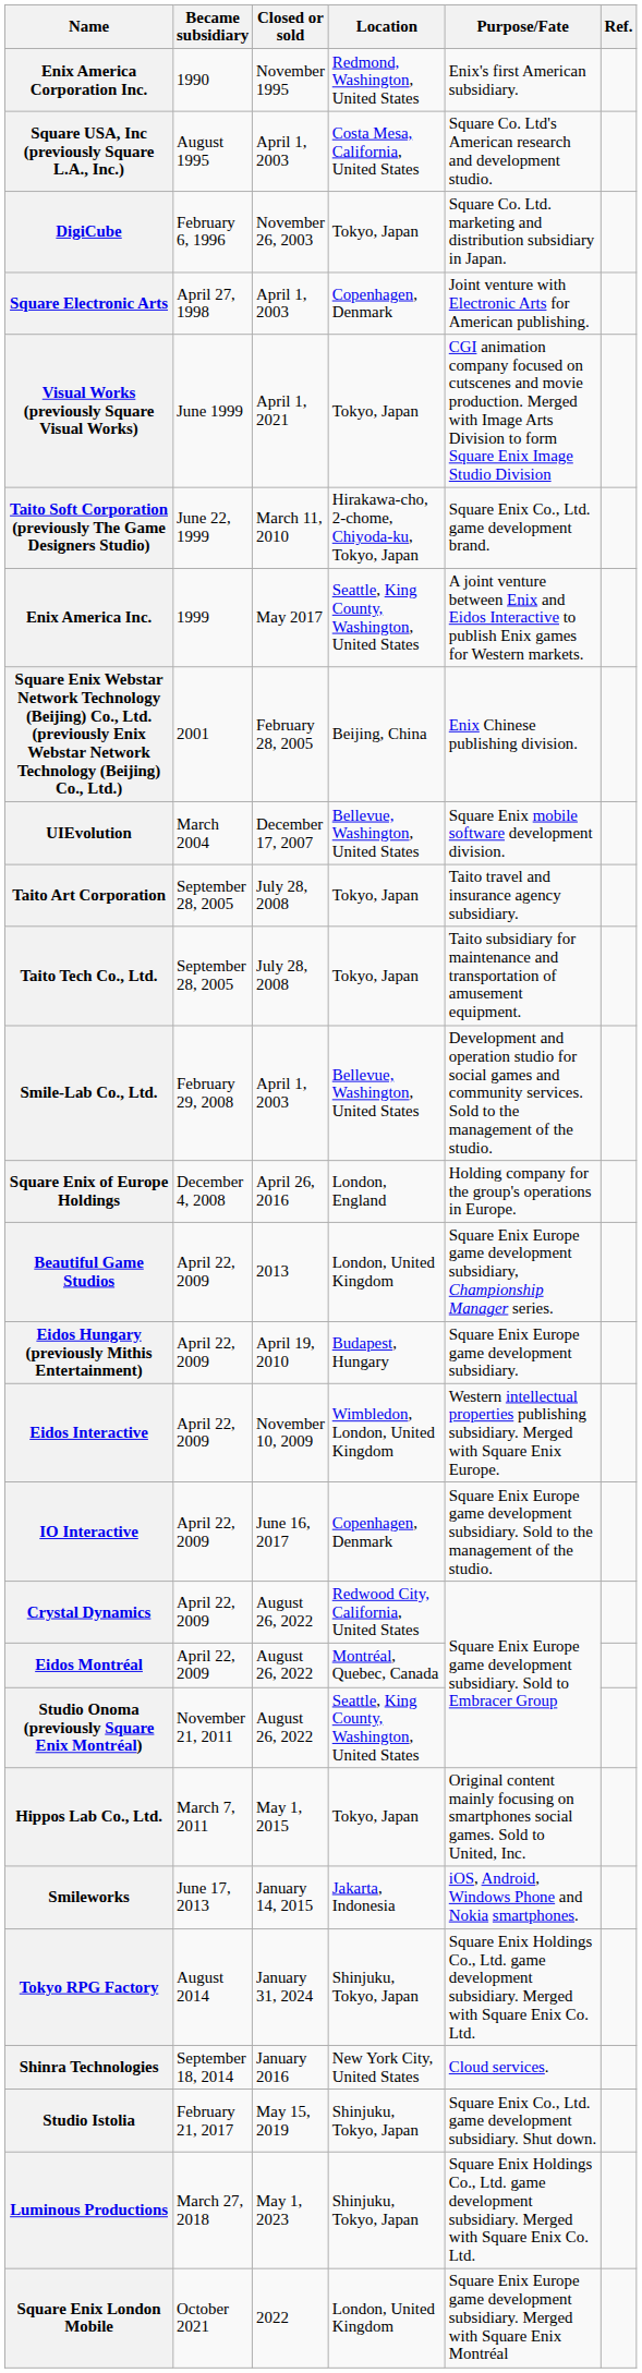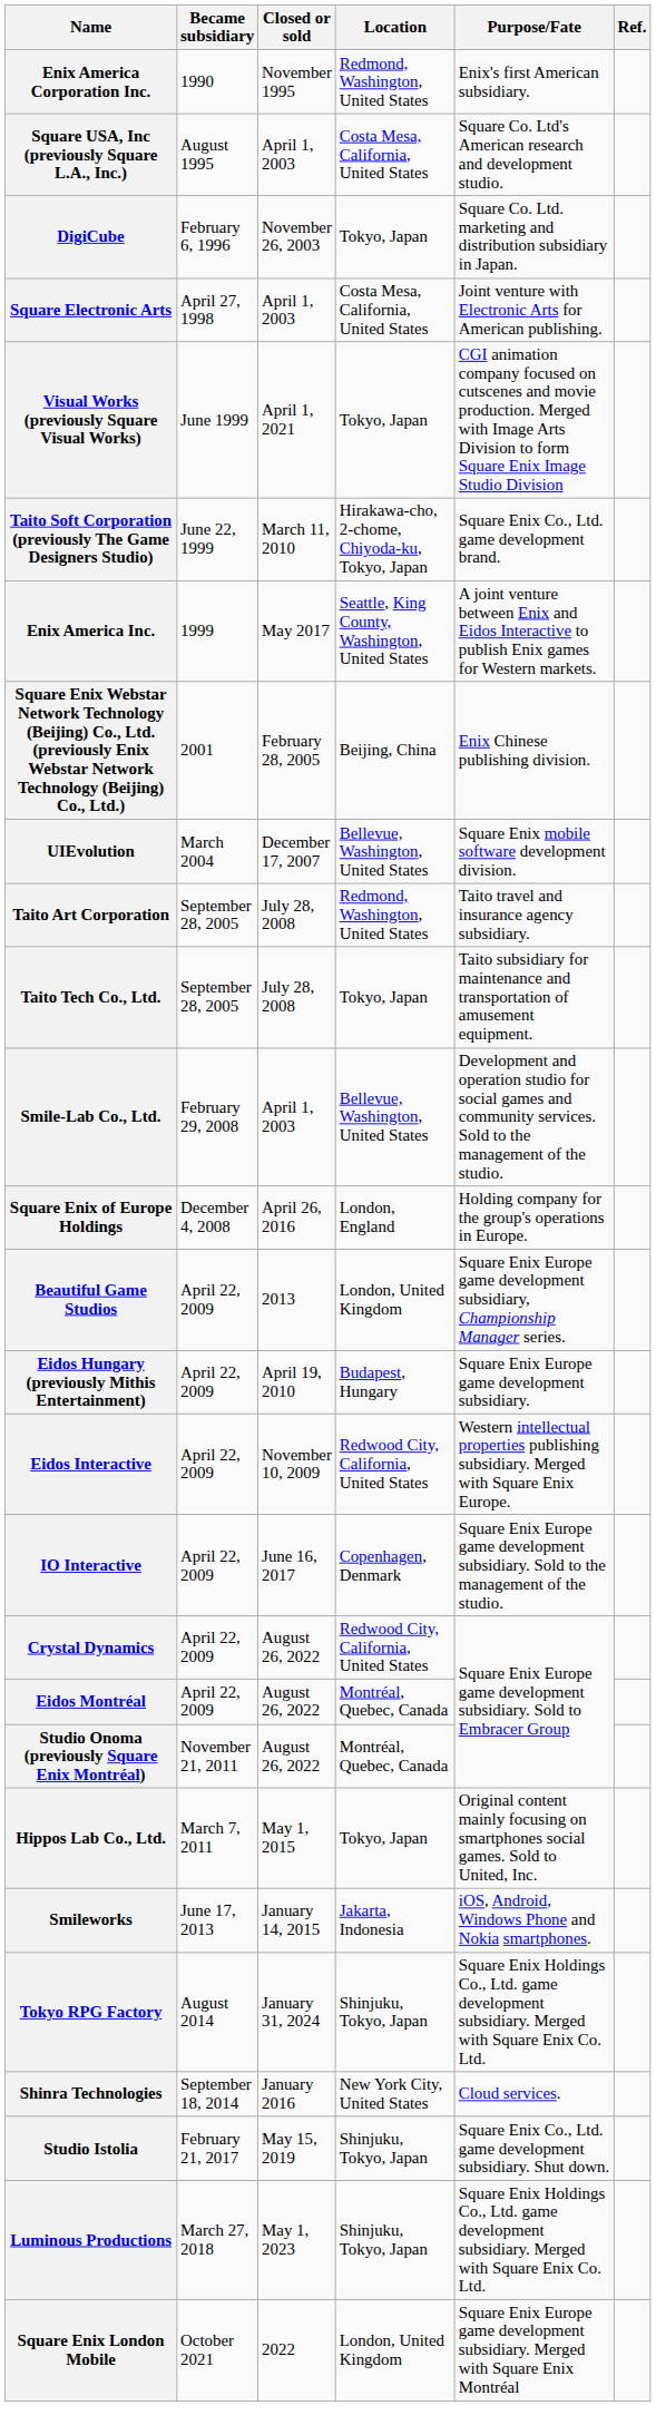Square Electronic Arts | Location: Copenhagen, Denmark -> Costa Mesa, California, United States
Taito Art Corporation | Location: Tokyo, Japan -> Redmond, Washington, United States
Eidos Interactive | Location: Wimbledon, London, United Kingdom -> Redwood City, California, United States
Studio Onoma (previously Square Enix Montréal) | Location: Seattle, King County, Washington, United States -> Montréal, Quebec, Canada
